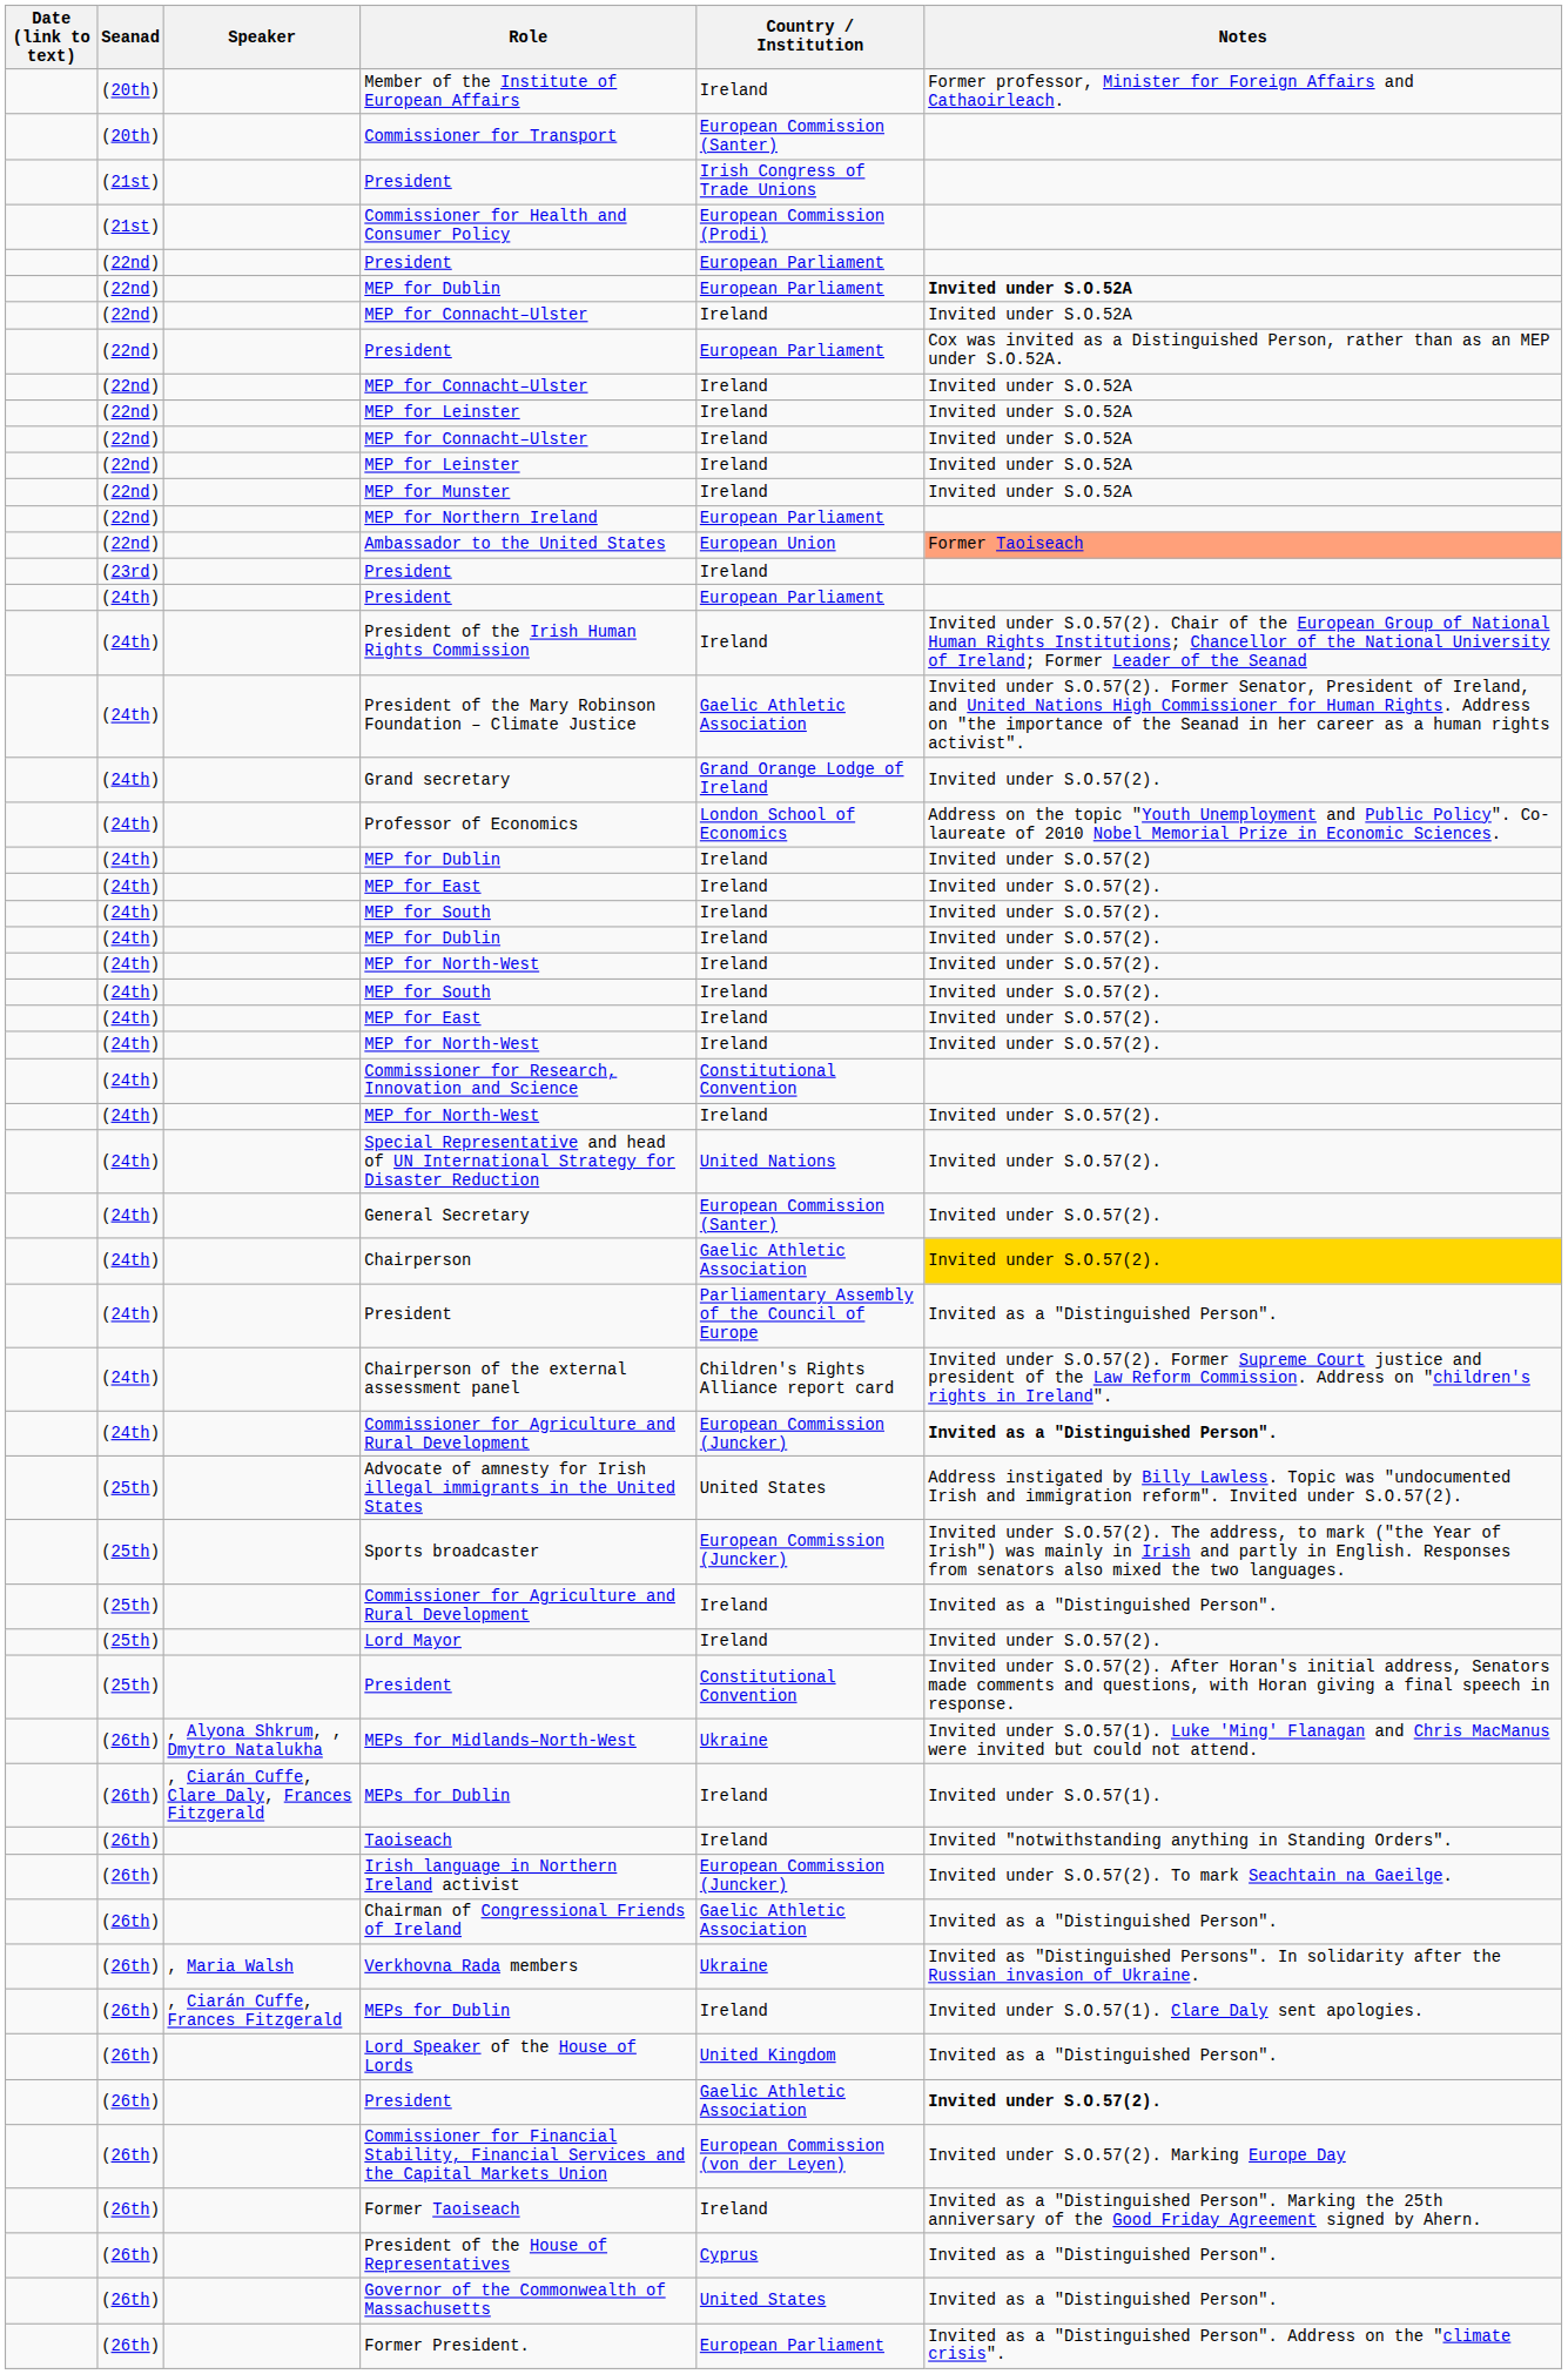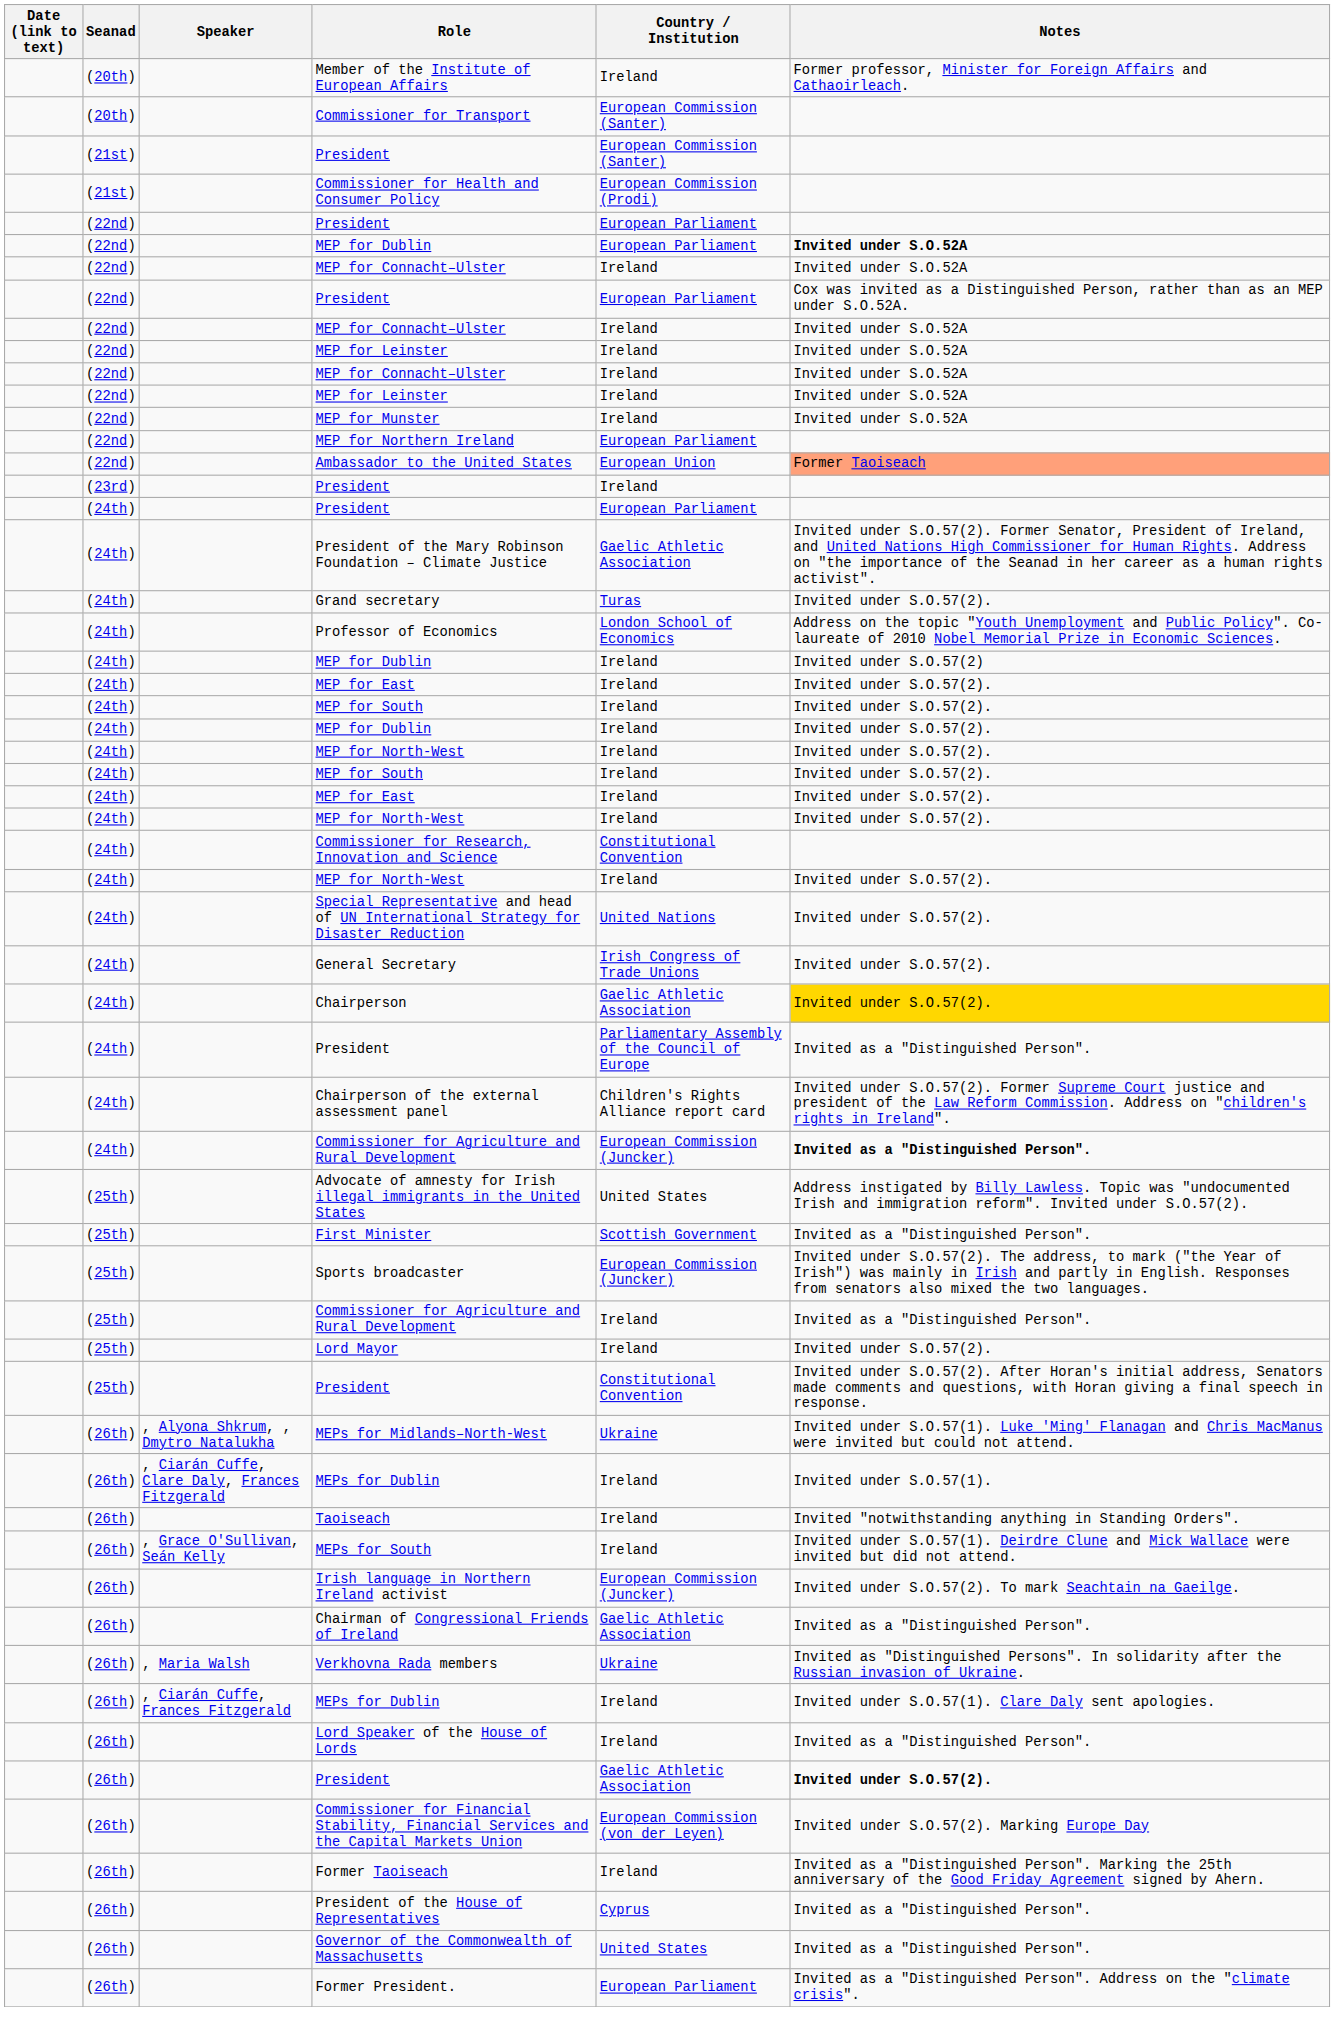(21st) / President | Country / Institution: Irish Congress of Trade Unions -> European Commission (Santer)
- row: (24th) | President of the Irish Human Rights Commission | Ireland | Invited under S.O.57(2). Chair of the European Group of National Human Rights Institutions; Chancellor of the National University of Ireland; Former Leader of the Seanad
Grand secretary | Country / Institution: Grand Orange Lodge of Ireland -> Turas
General Secretary | Country / Institution: European Commission (Santer) -> Irish Congress of Trade Unions
+ row: (25th) | First Minister | Scottish Government | Invited as a "Distinguished Person".
+ row: (26th) | , Grace O'Sullivan, Seán Kelly | MEPs for South | Ireland | Invited under S.O.57(1). Deirdre Clune and Mick Wallace were invited but did not attend.
Lord Speaker of the House of Lords | Country / Institution: United Kingdom -> Ireland
